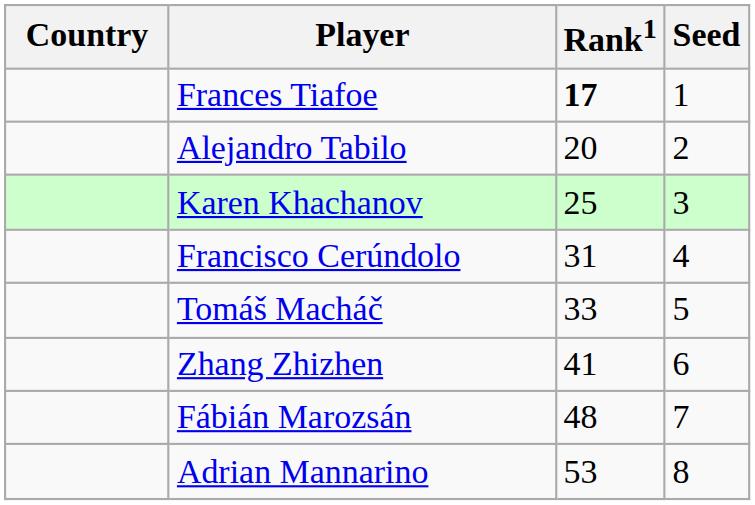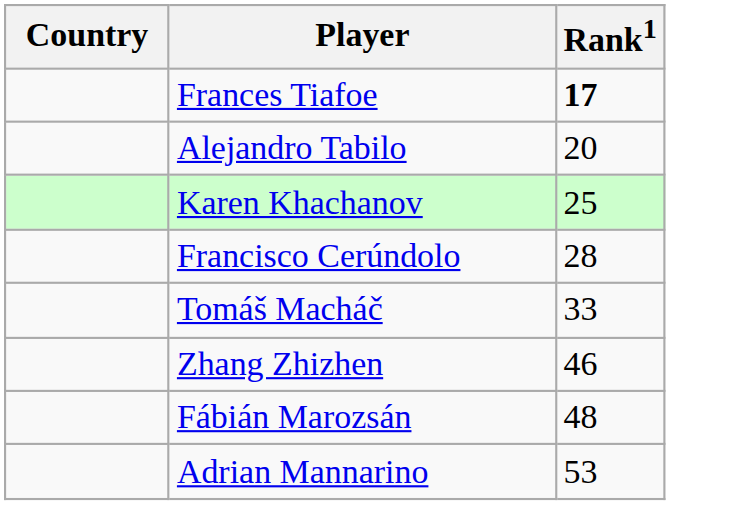- column: Seed | 1 | 2 | 3 | 4 | 5 | 6 | 7 | 8
Francisco Cerúndolo | Rank1: 31 -> 28
Zhang Zhizhen | Rank1: 41 -> 46
